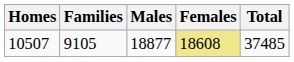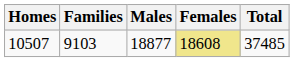10507 | Families: 9105 -> 9103
